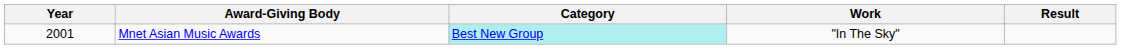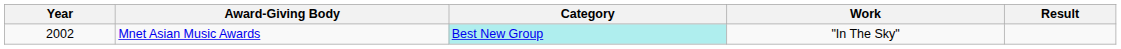Mnet Asian Music Awards | Year: 2001 -> 2002
